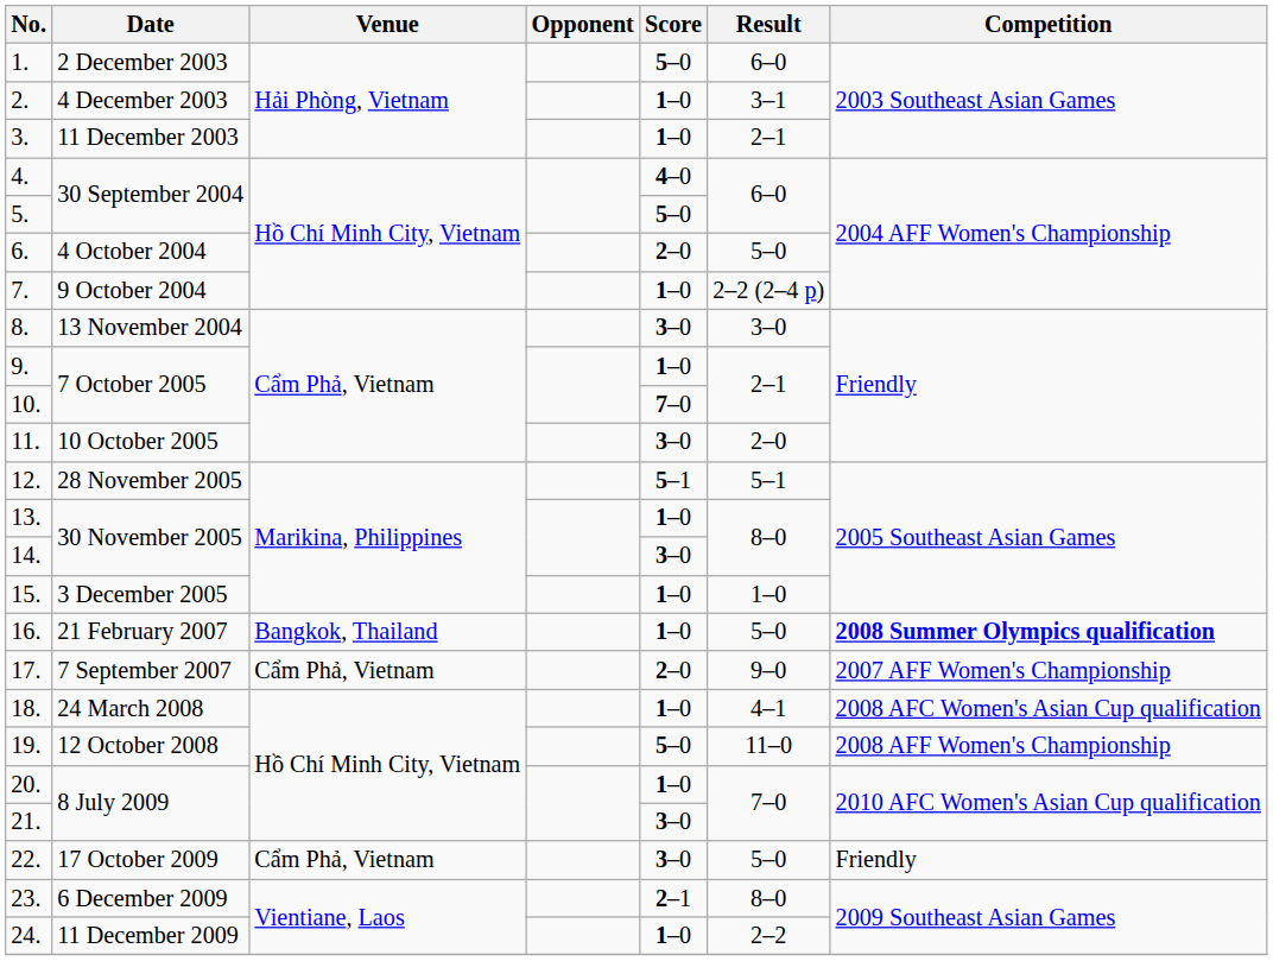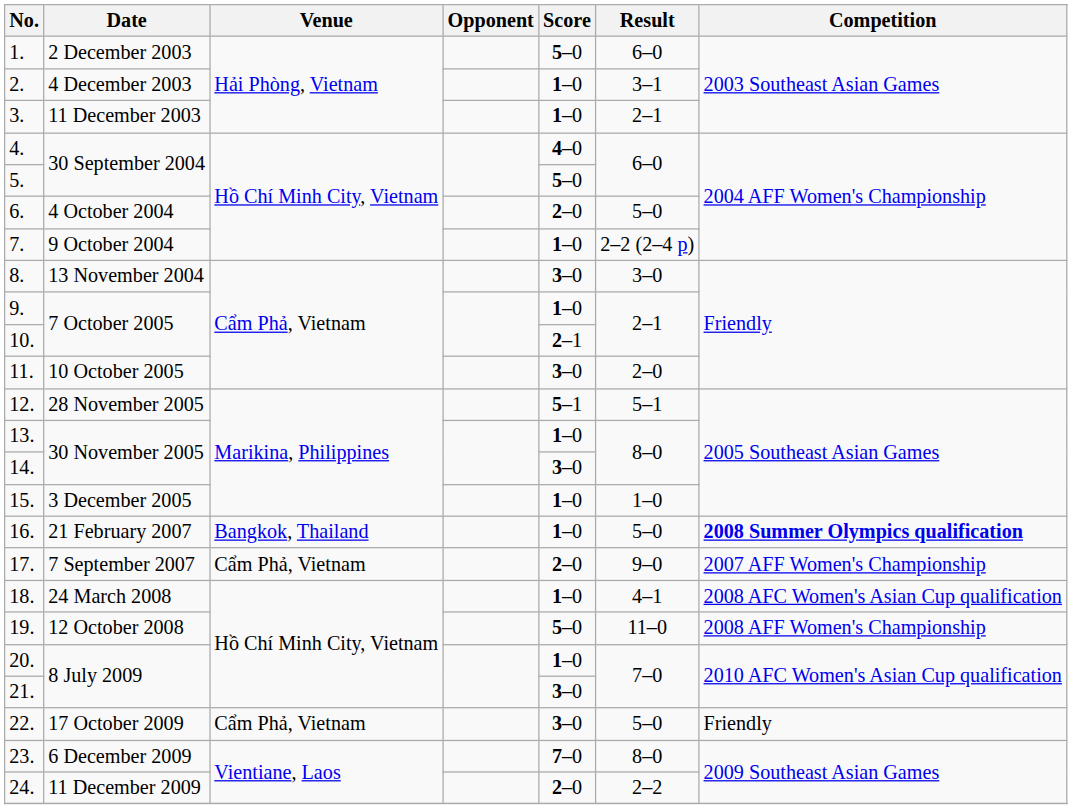10. | Score: 7–0 -> 2–1
23. | Score: 2–1 -> 7–0
24. | Score: 1–0 -> 2–0
